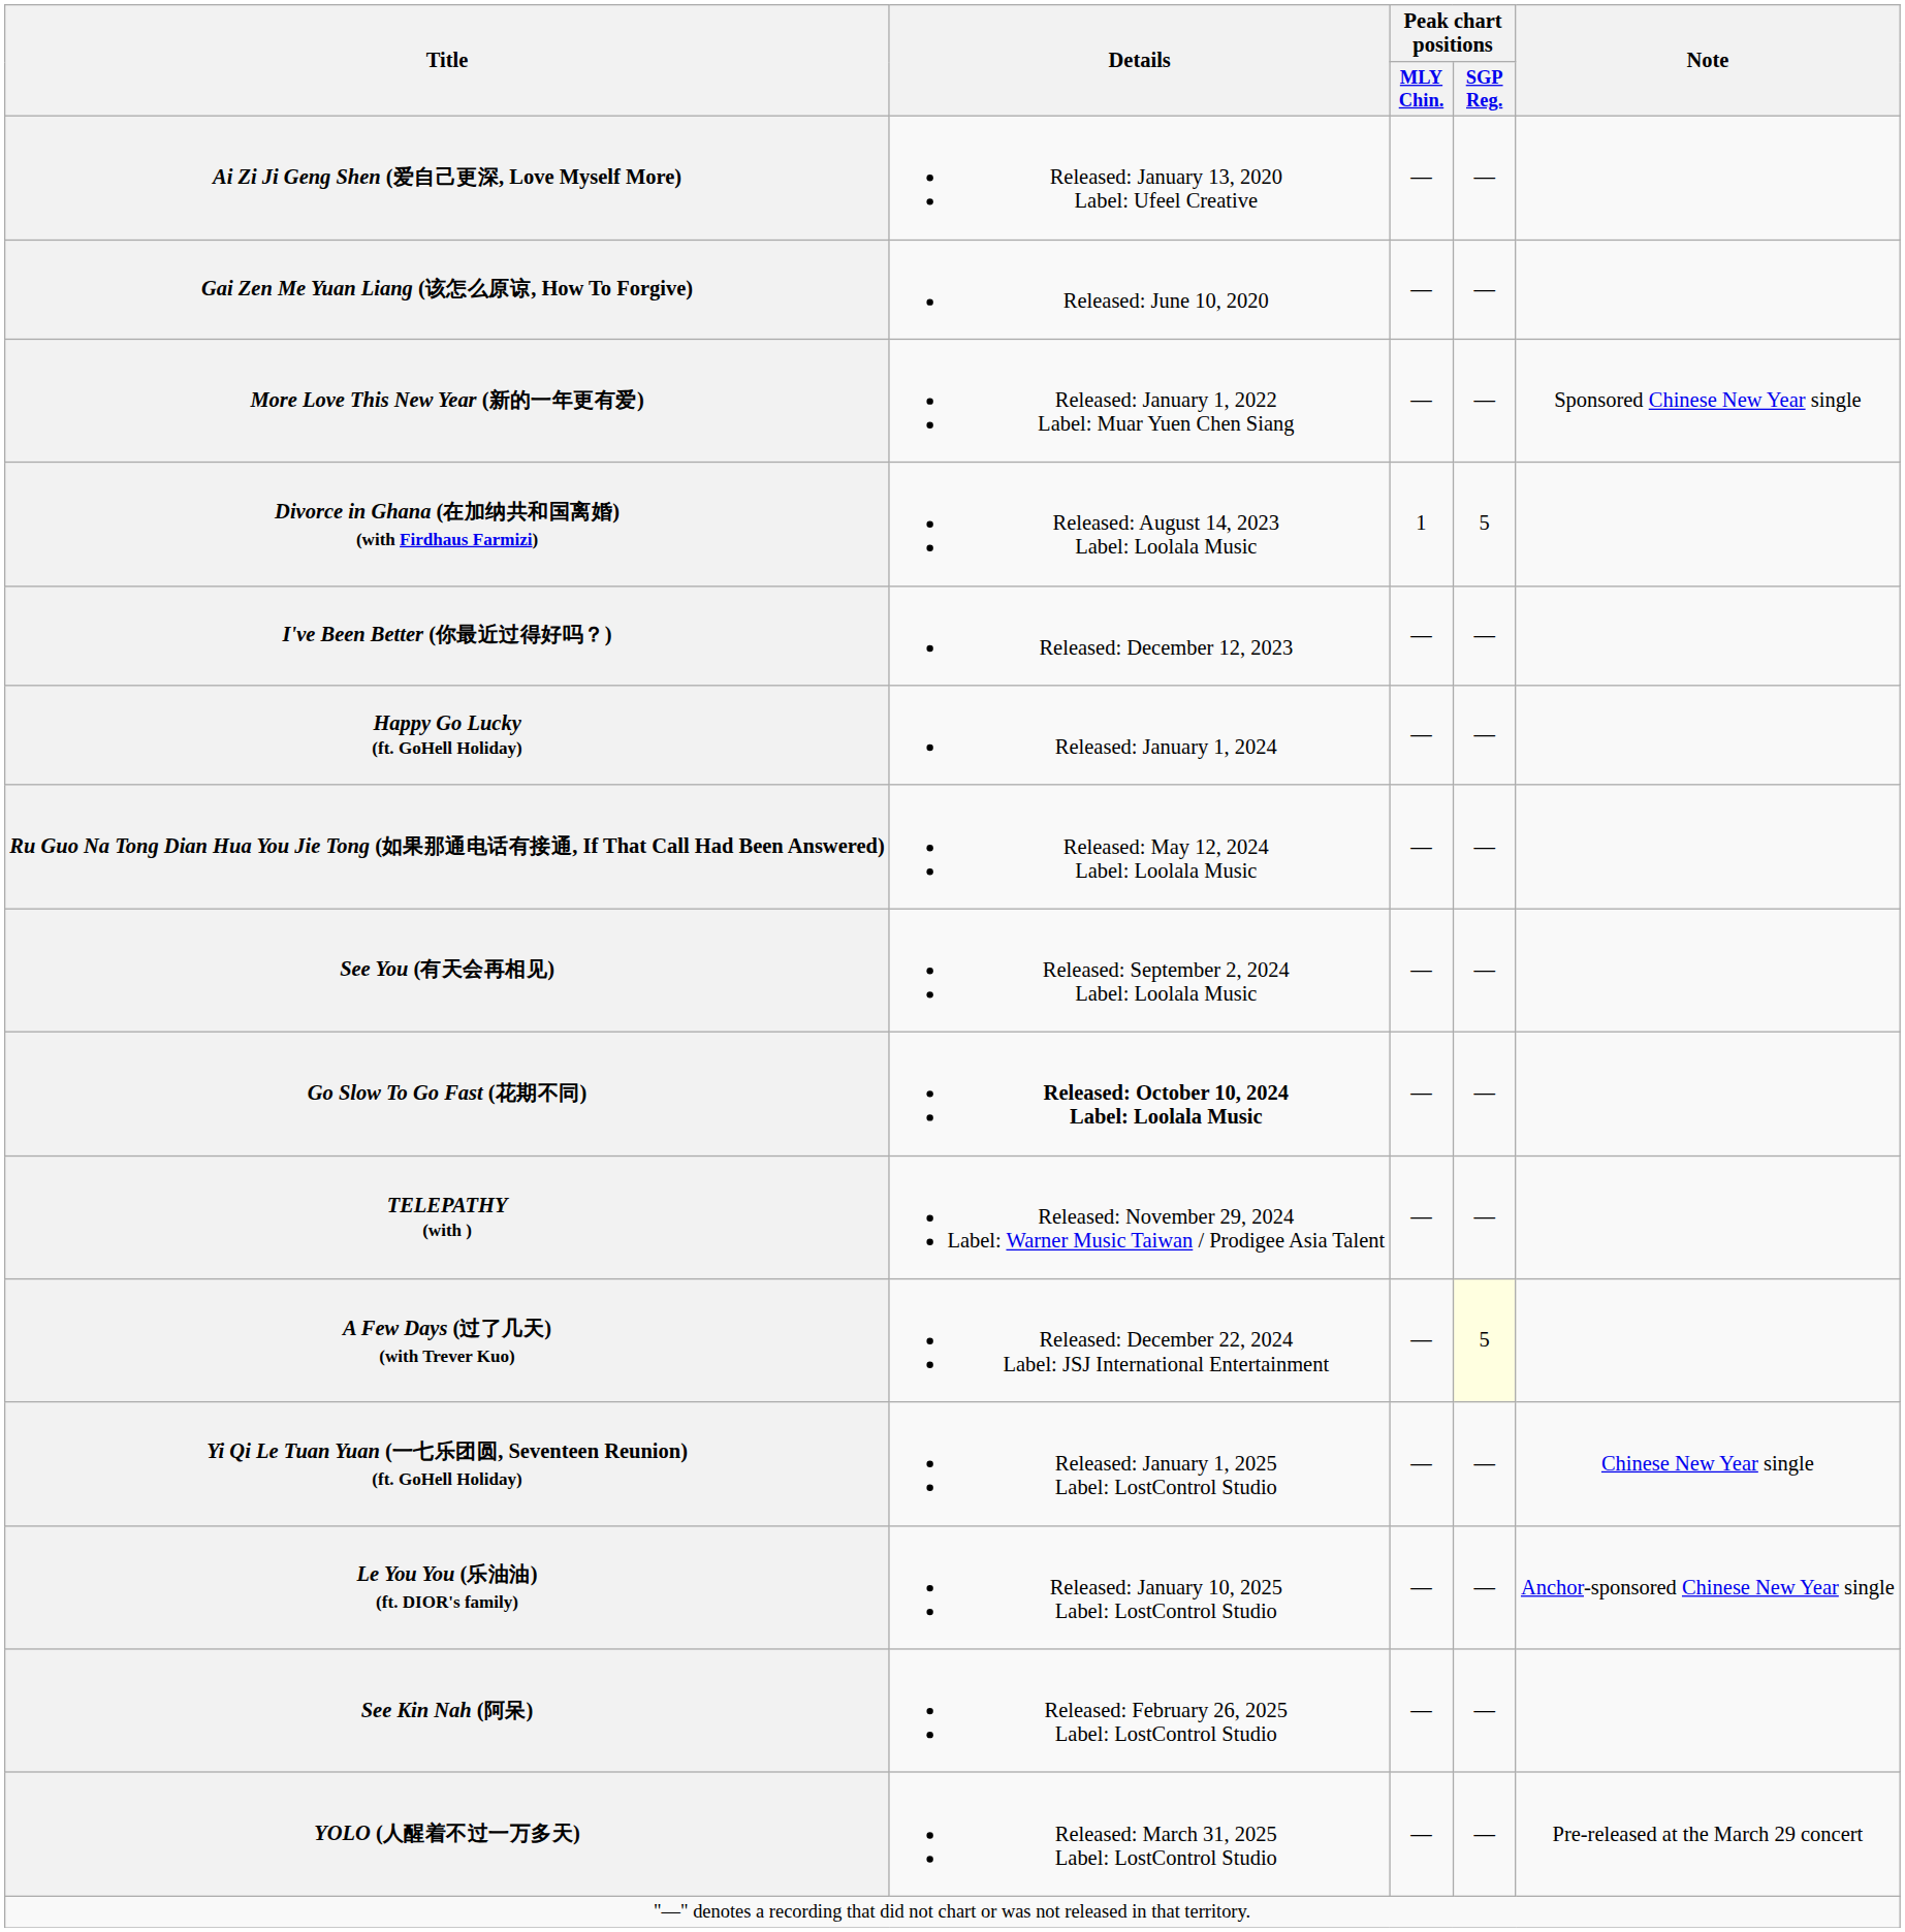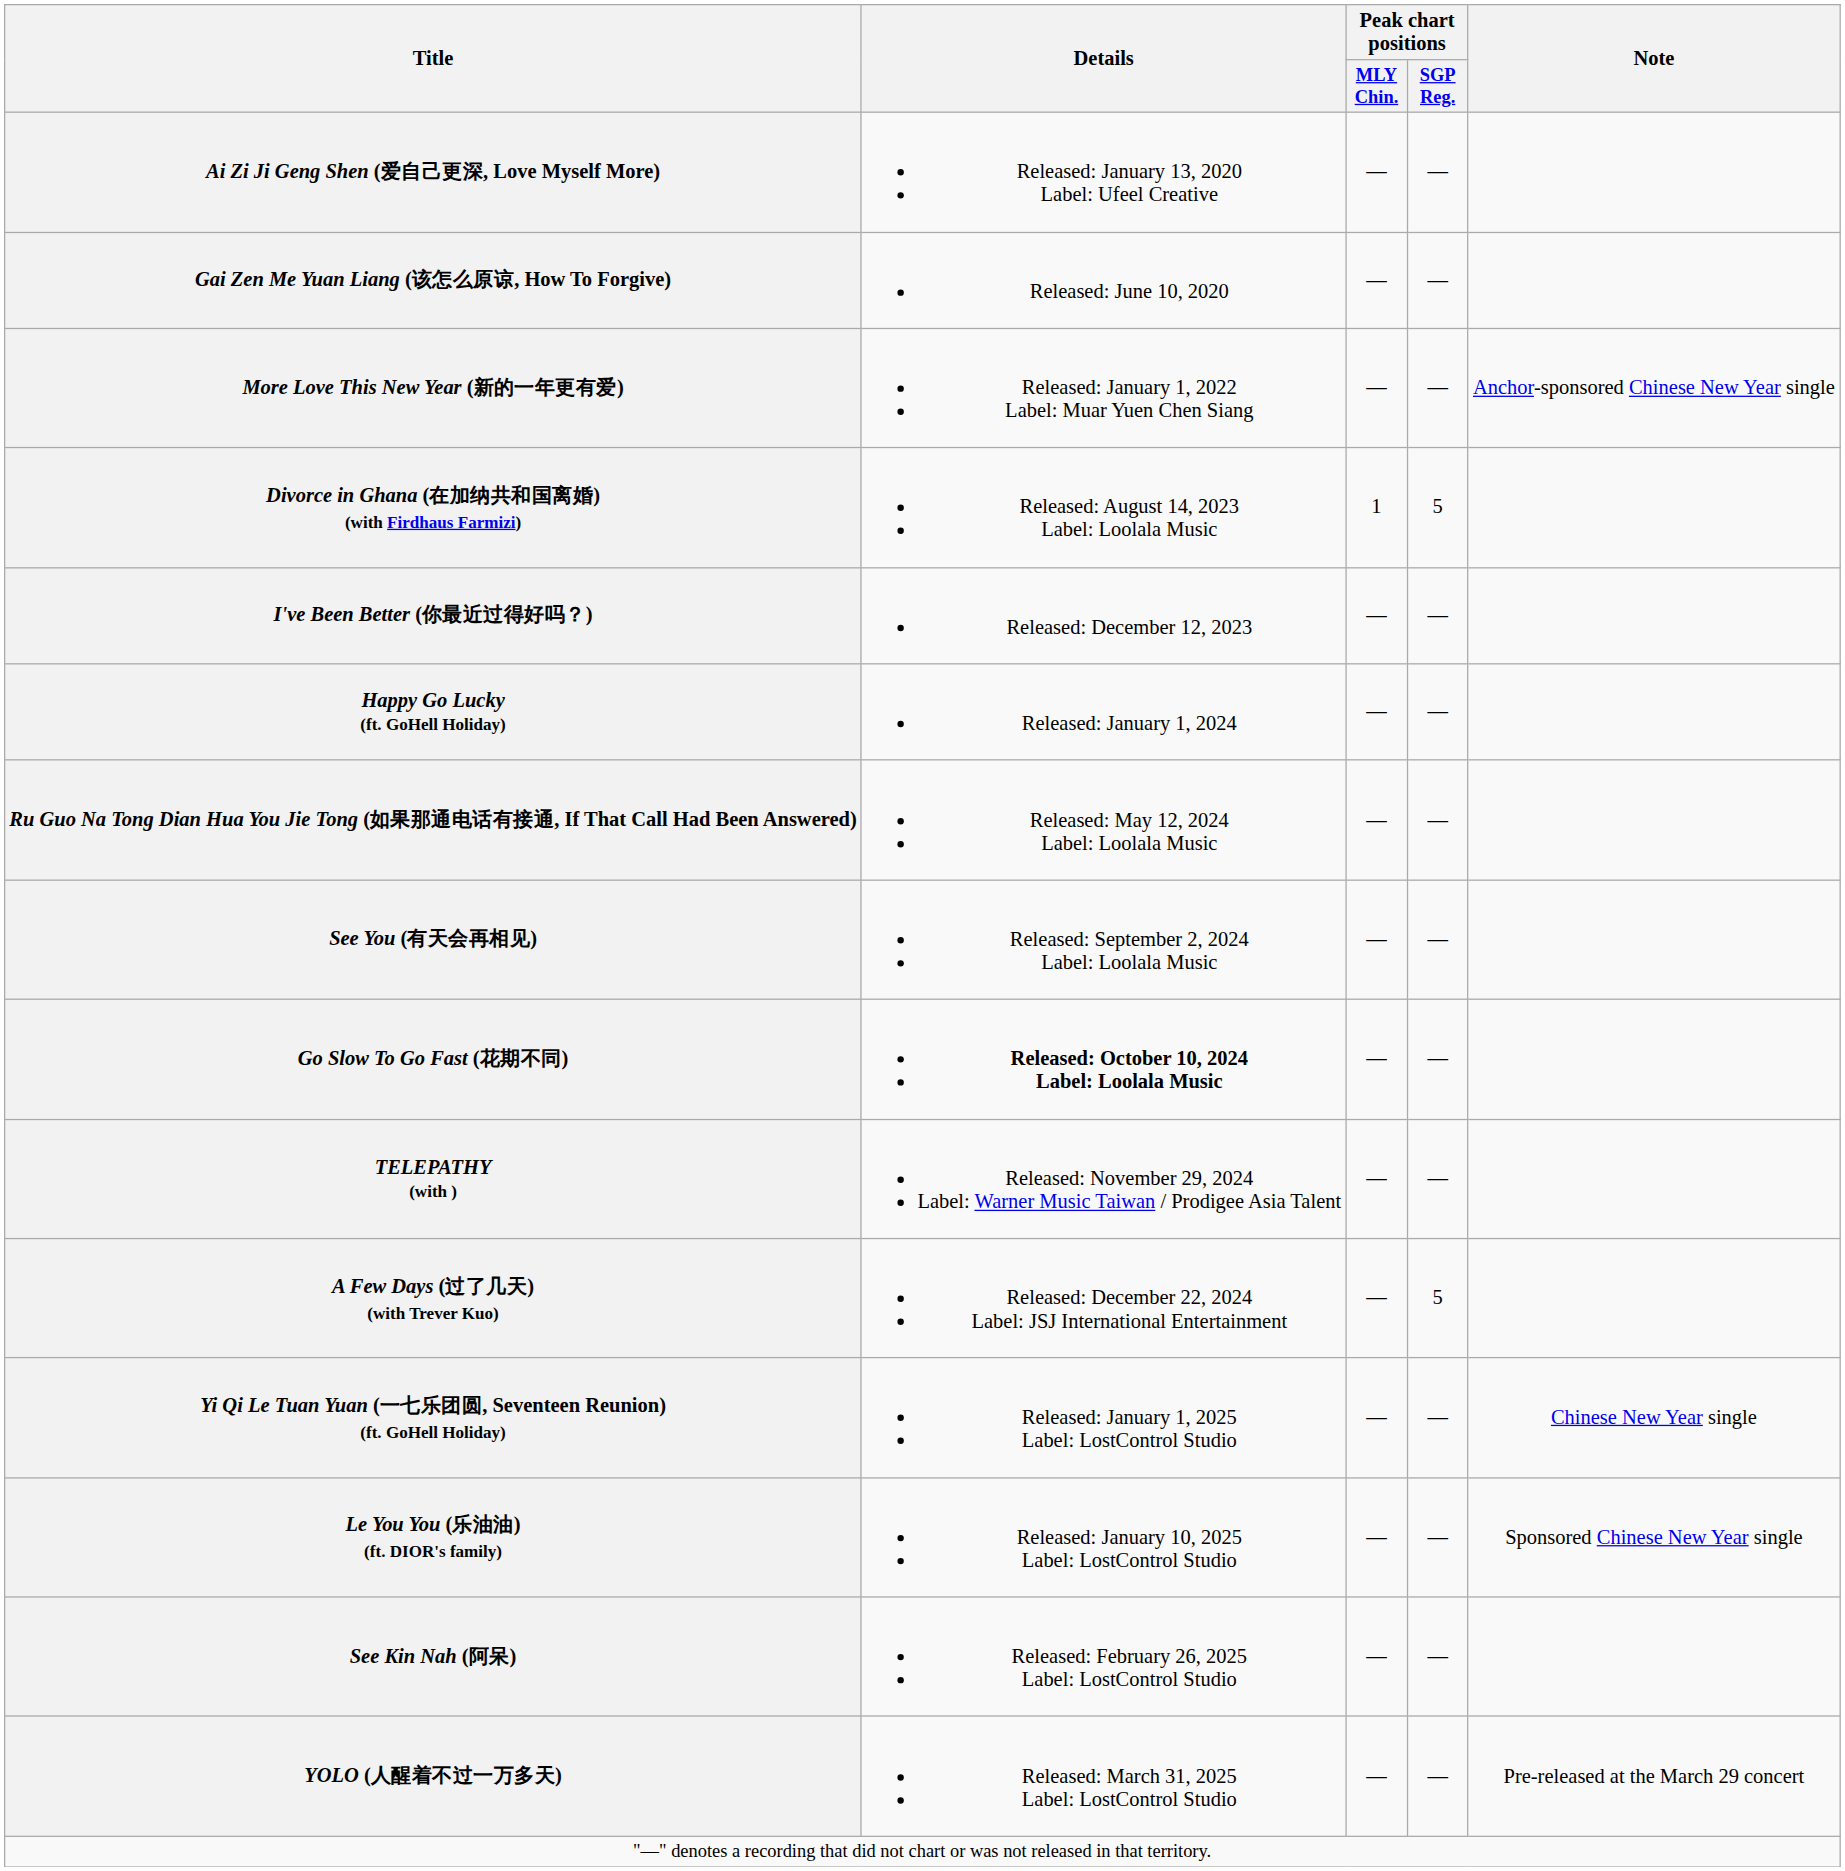More Love This New Year (新的一年更有爱) | Note: Sponsored Chinese New Year single -> Anchor-sponsored Chinese New Year single
A Few Days (过了几天) (with Trever Kuo) | Peak chart positions / SGP Reg.: lightyellow background -> no background
Le You You (乐油油) (ft. DIOR's family) | Note: Anchor-sponsored Chinese New Year single -> Sponsored Chinese New Year single
